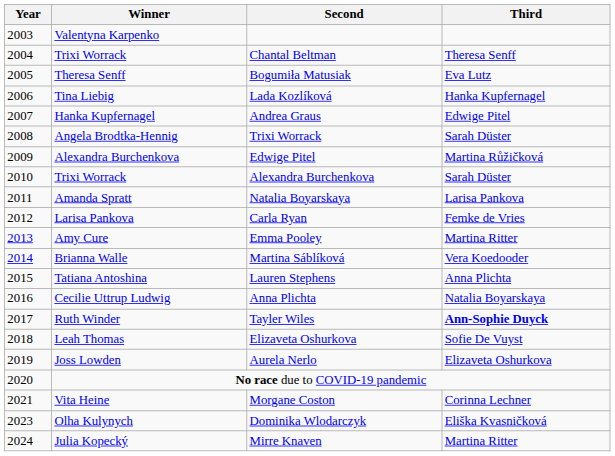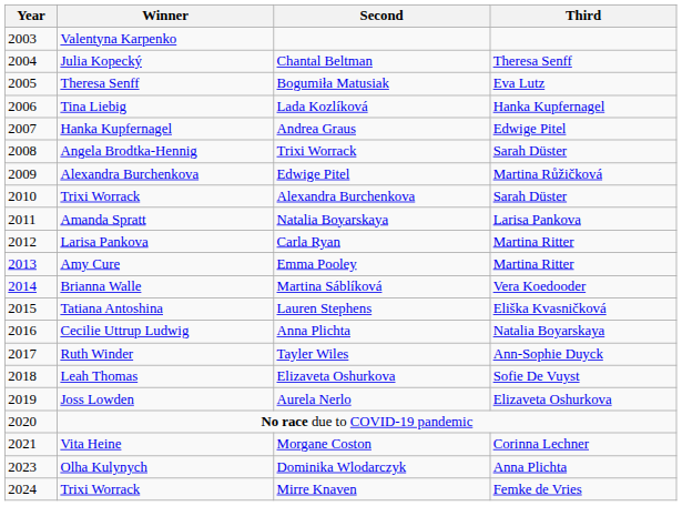Chantal Beltman | Winner: Trixi Worrack -> Julia Kopecký
Carla Ryan | Third: Femke de Vries -> Martina Ritter
Lauren Stephens | Third: Anna Plichta -> Eliška Kvasničková
Tayler Wiles | Third: bold -> normal
Dominika Wlodarczyk | Third: Eliška Kvasničková -> Anna Plichta
Mirre Knaven | Winner: Julia Kopecký -> Trixi Worrack
Mirre Knaven | Third: Martina Ritter -> Femke de Vries
